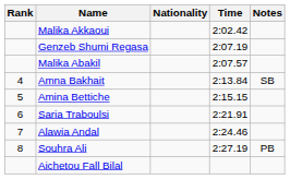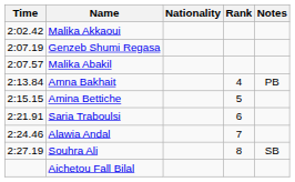columns swapped: Rank <-> Time
Amna Bakhait | Notes: SB -> PB
Souhra Ali | Notes: PB -> SB
